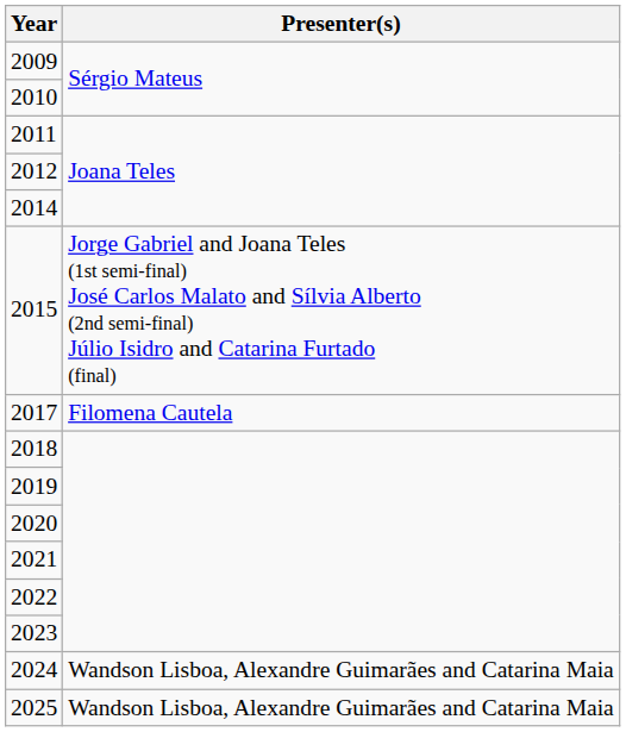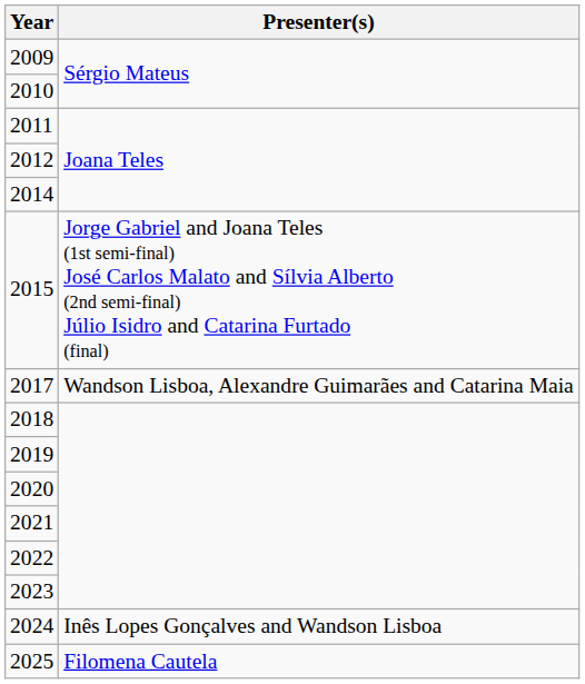2017 | Presenter(s): Filomena Cautela -> Wandson Lisboa, Alexandre Guimarães and Catarina Maia
2024 | Presenter(s): Wandson Lisboa, Alexandre Guimarães and Catarina Maia -> Inês Lopes Gonçalves and Wandson Lisboa
2025 | Presenter(s): Wandson Lisboa, Alexandre Guimarães and Catarina Maia -> Filomena Cautela
